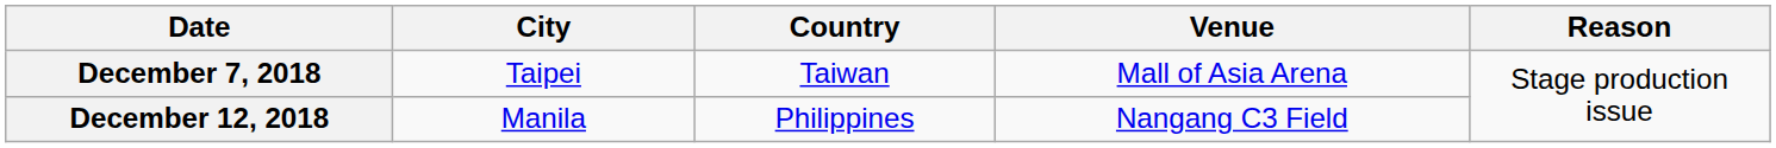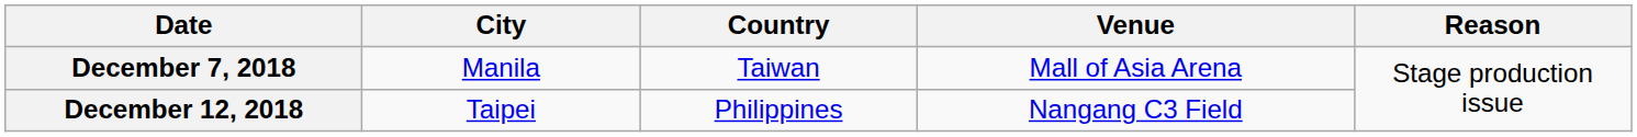December 7, 2018 | City: Taipei -> Manila
December 12, 2018 | City: Manila -> Taipei
